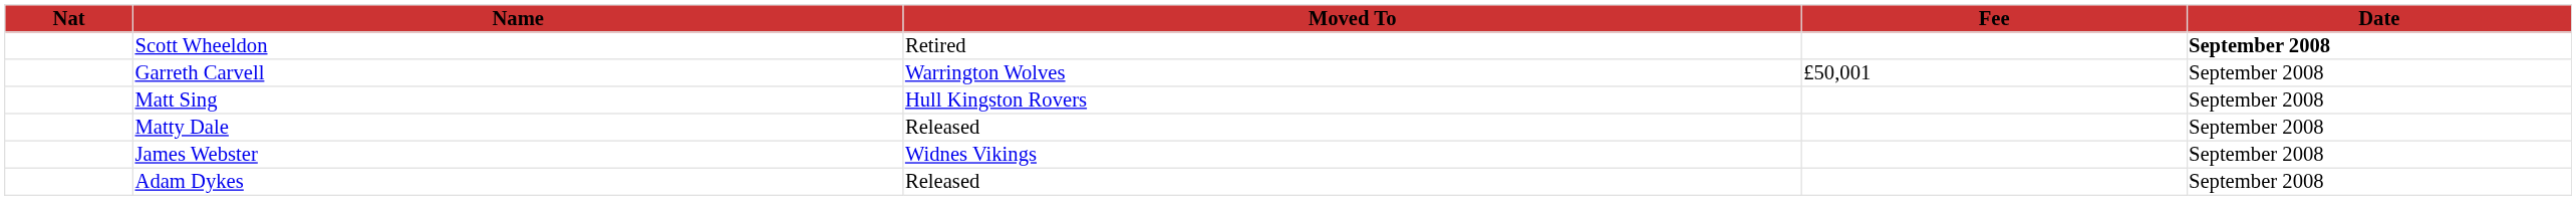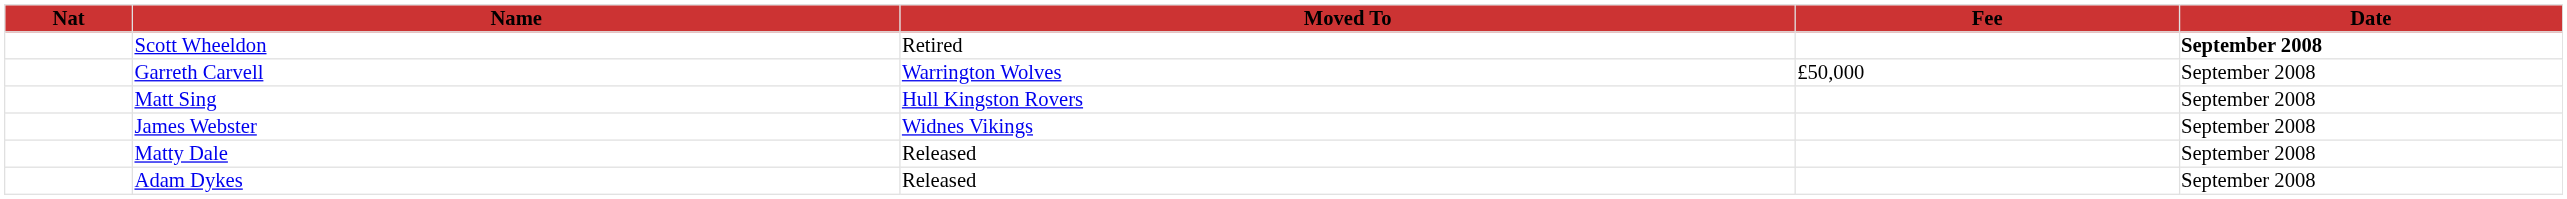Garreth Carvell | Fee: £50,001 -> £50,000
rows swapped: Matty Dale <-> James Webster
